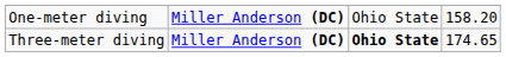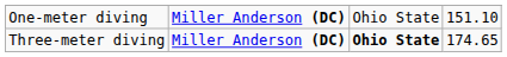One-meter diving | column 4: 158.20 -> 151.10
